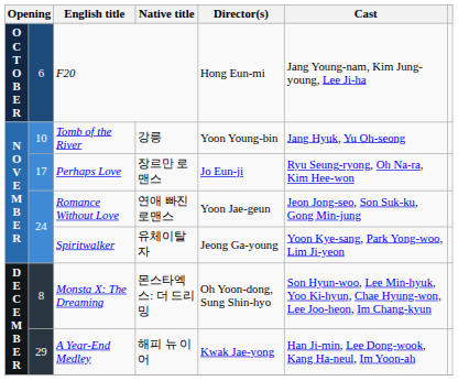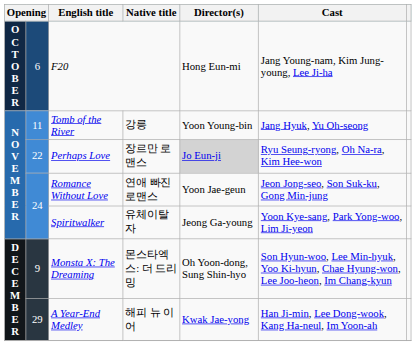Tomb of the River | column 2: 10 -> 11
Perhaps Love | column 2: 17 -> 22
Perhaps Love | Director(s): no background -> lightgrey background
Monsta X: The Dreaming | column 2: 8 -> 9
